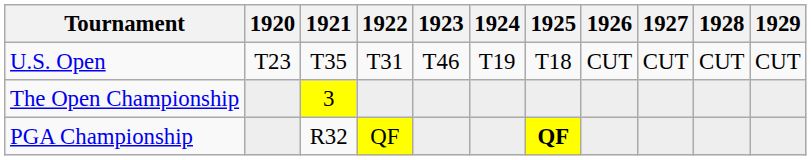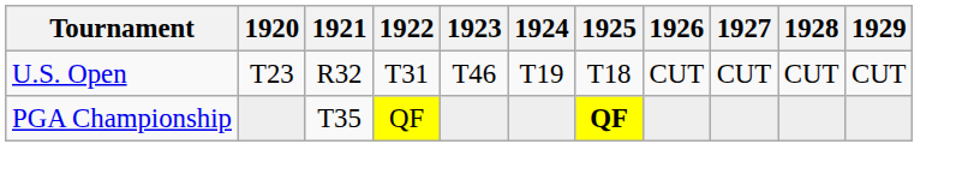U.S. Open | 1921: T35 -> R32
- row: The Open Championship | 3
PGA Championship | 1921: R32 -> T35
